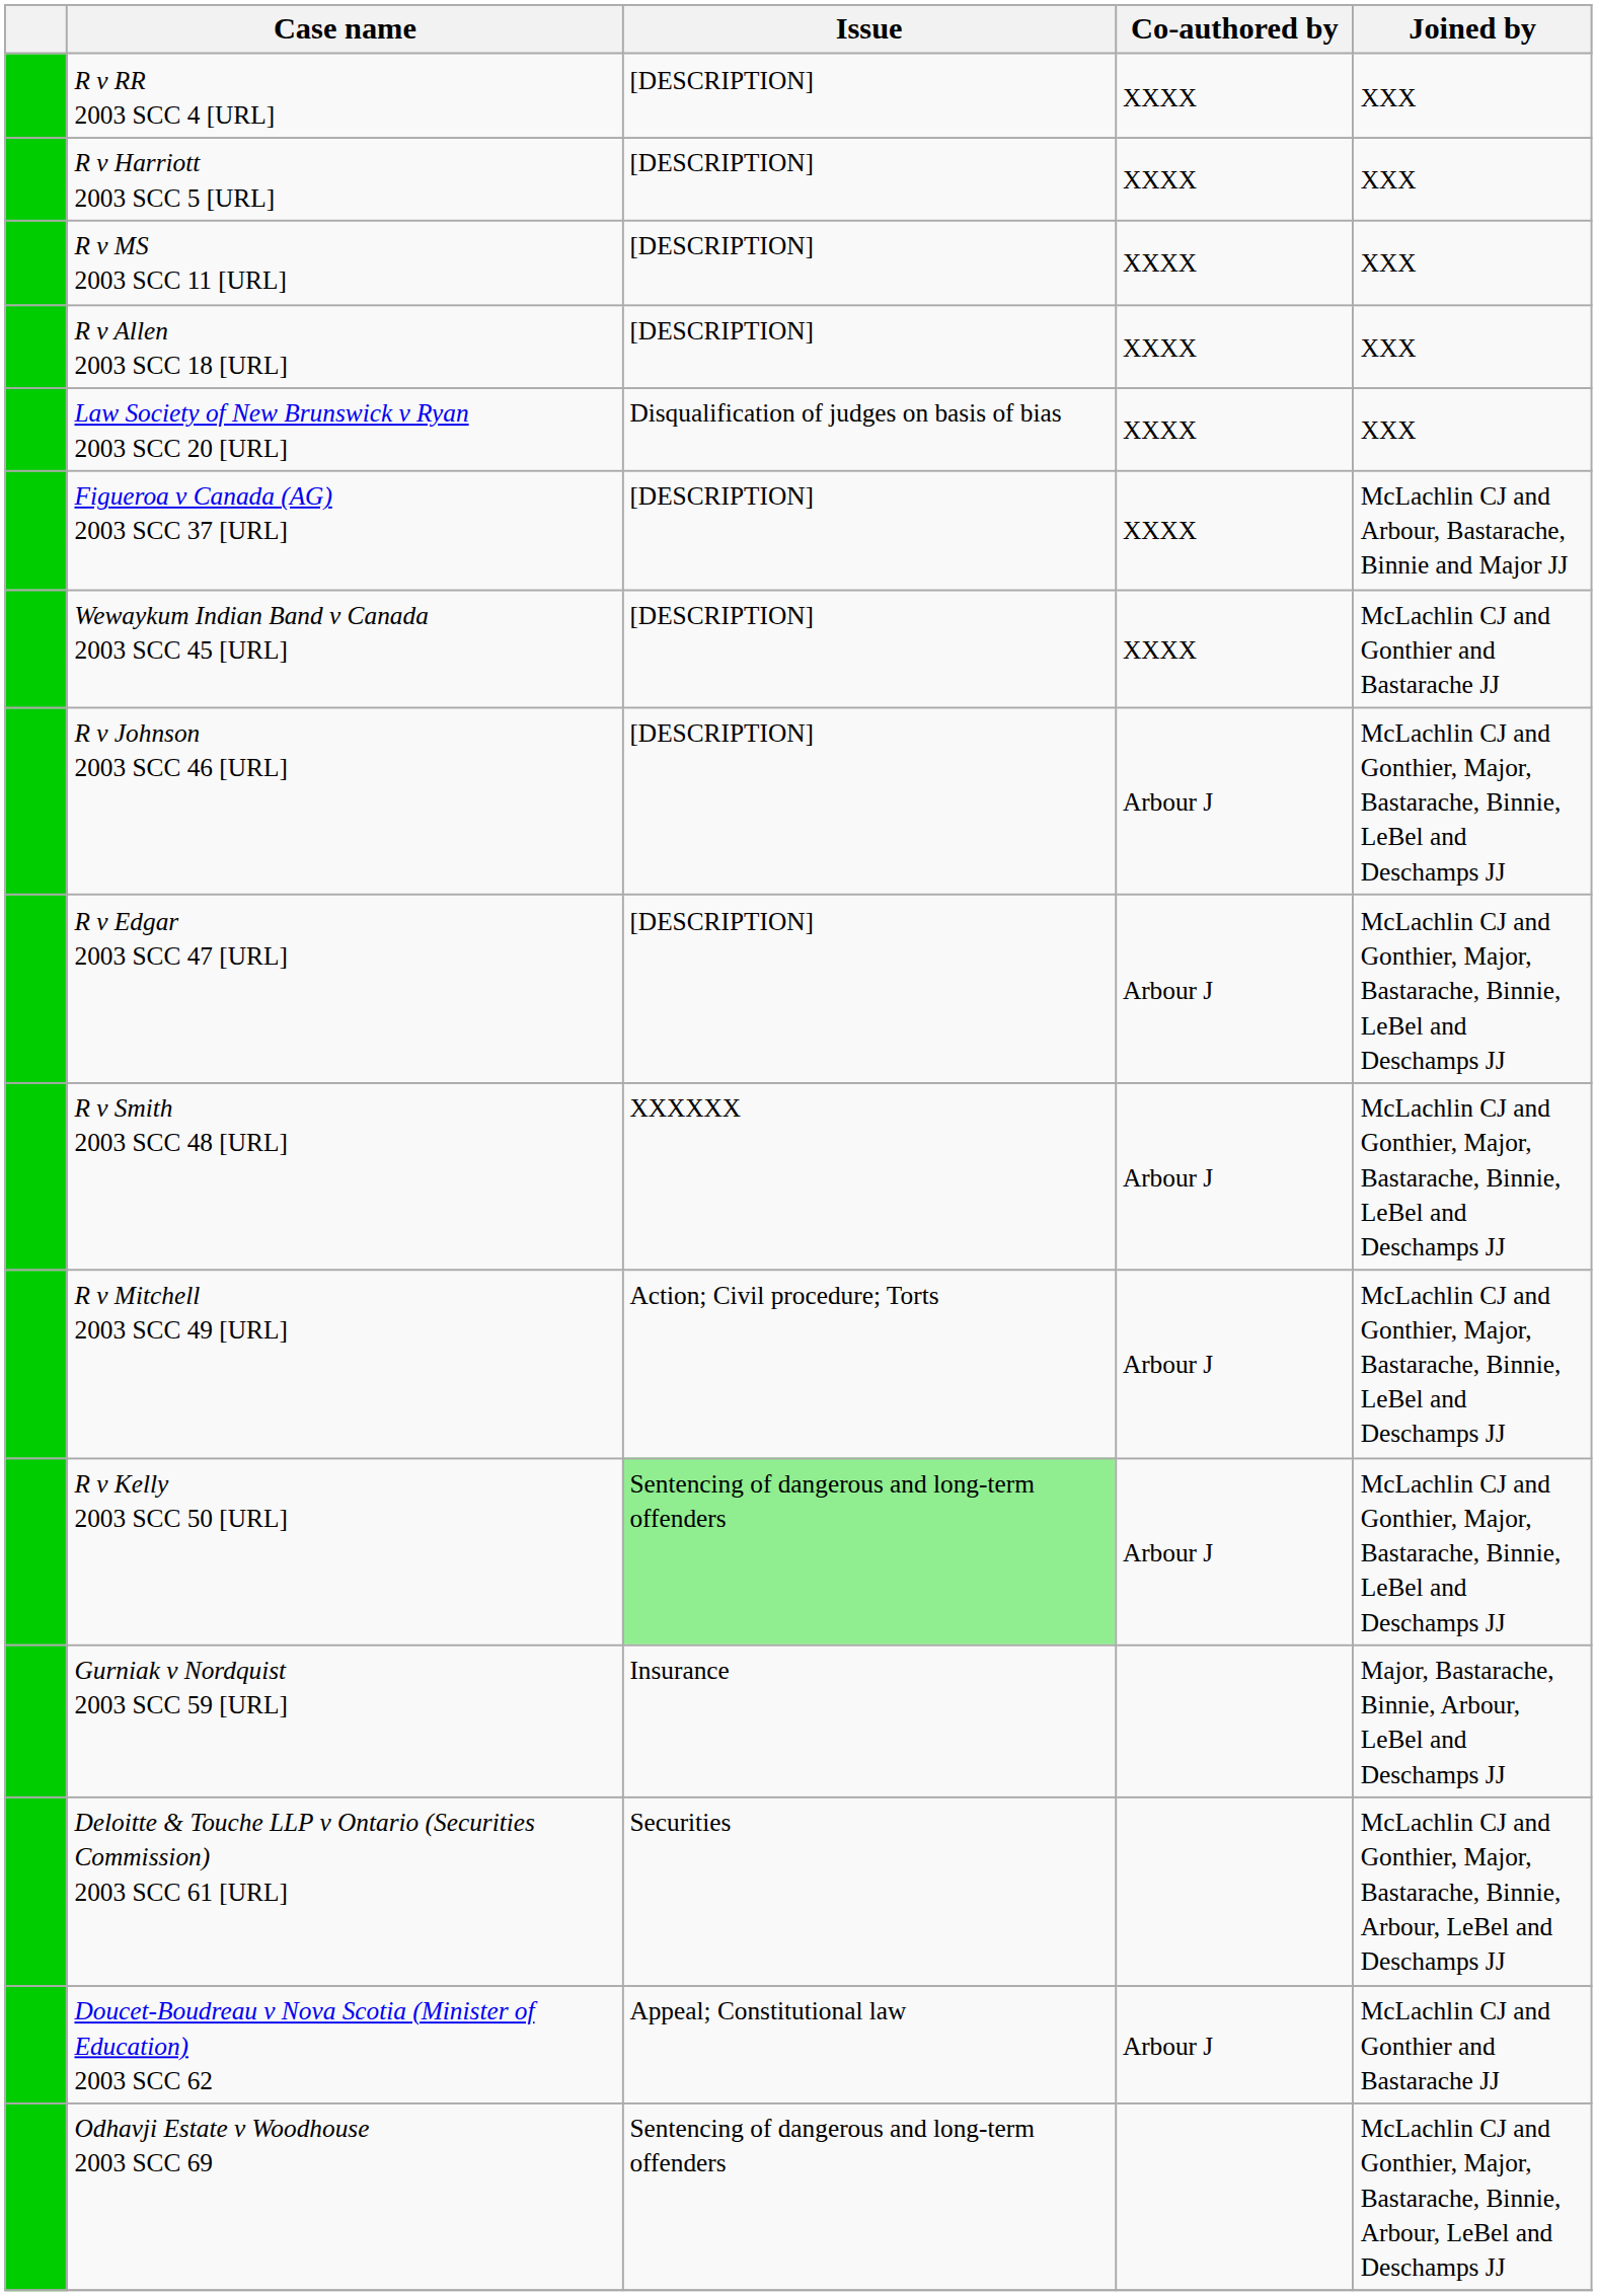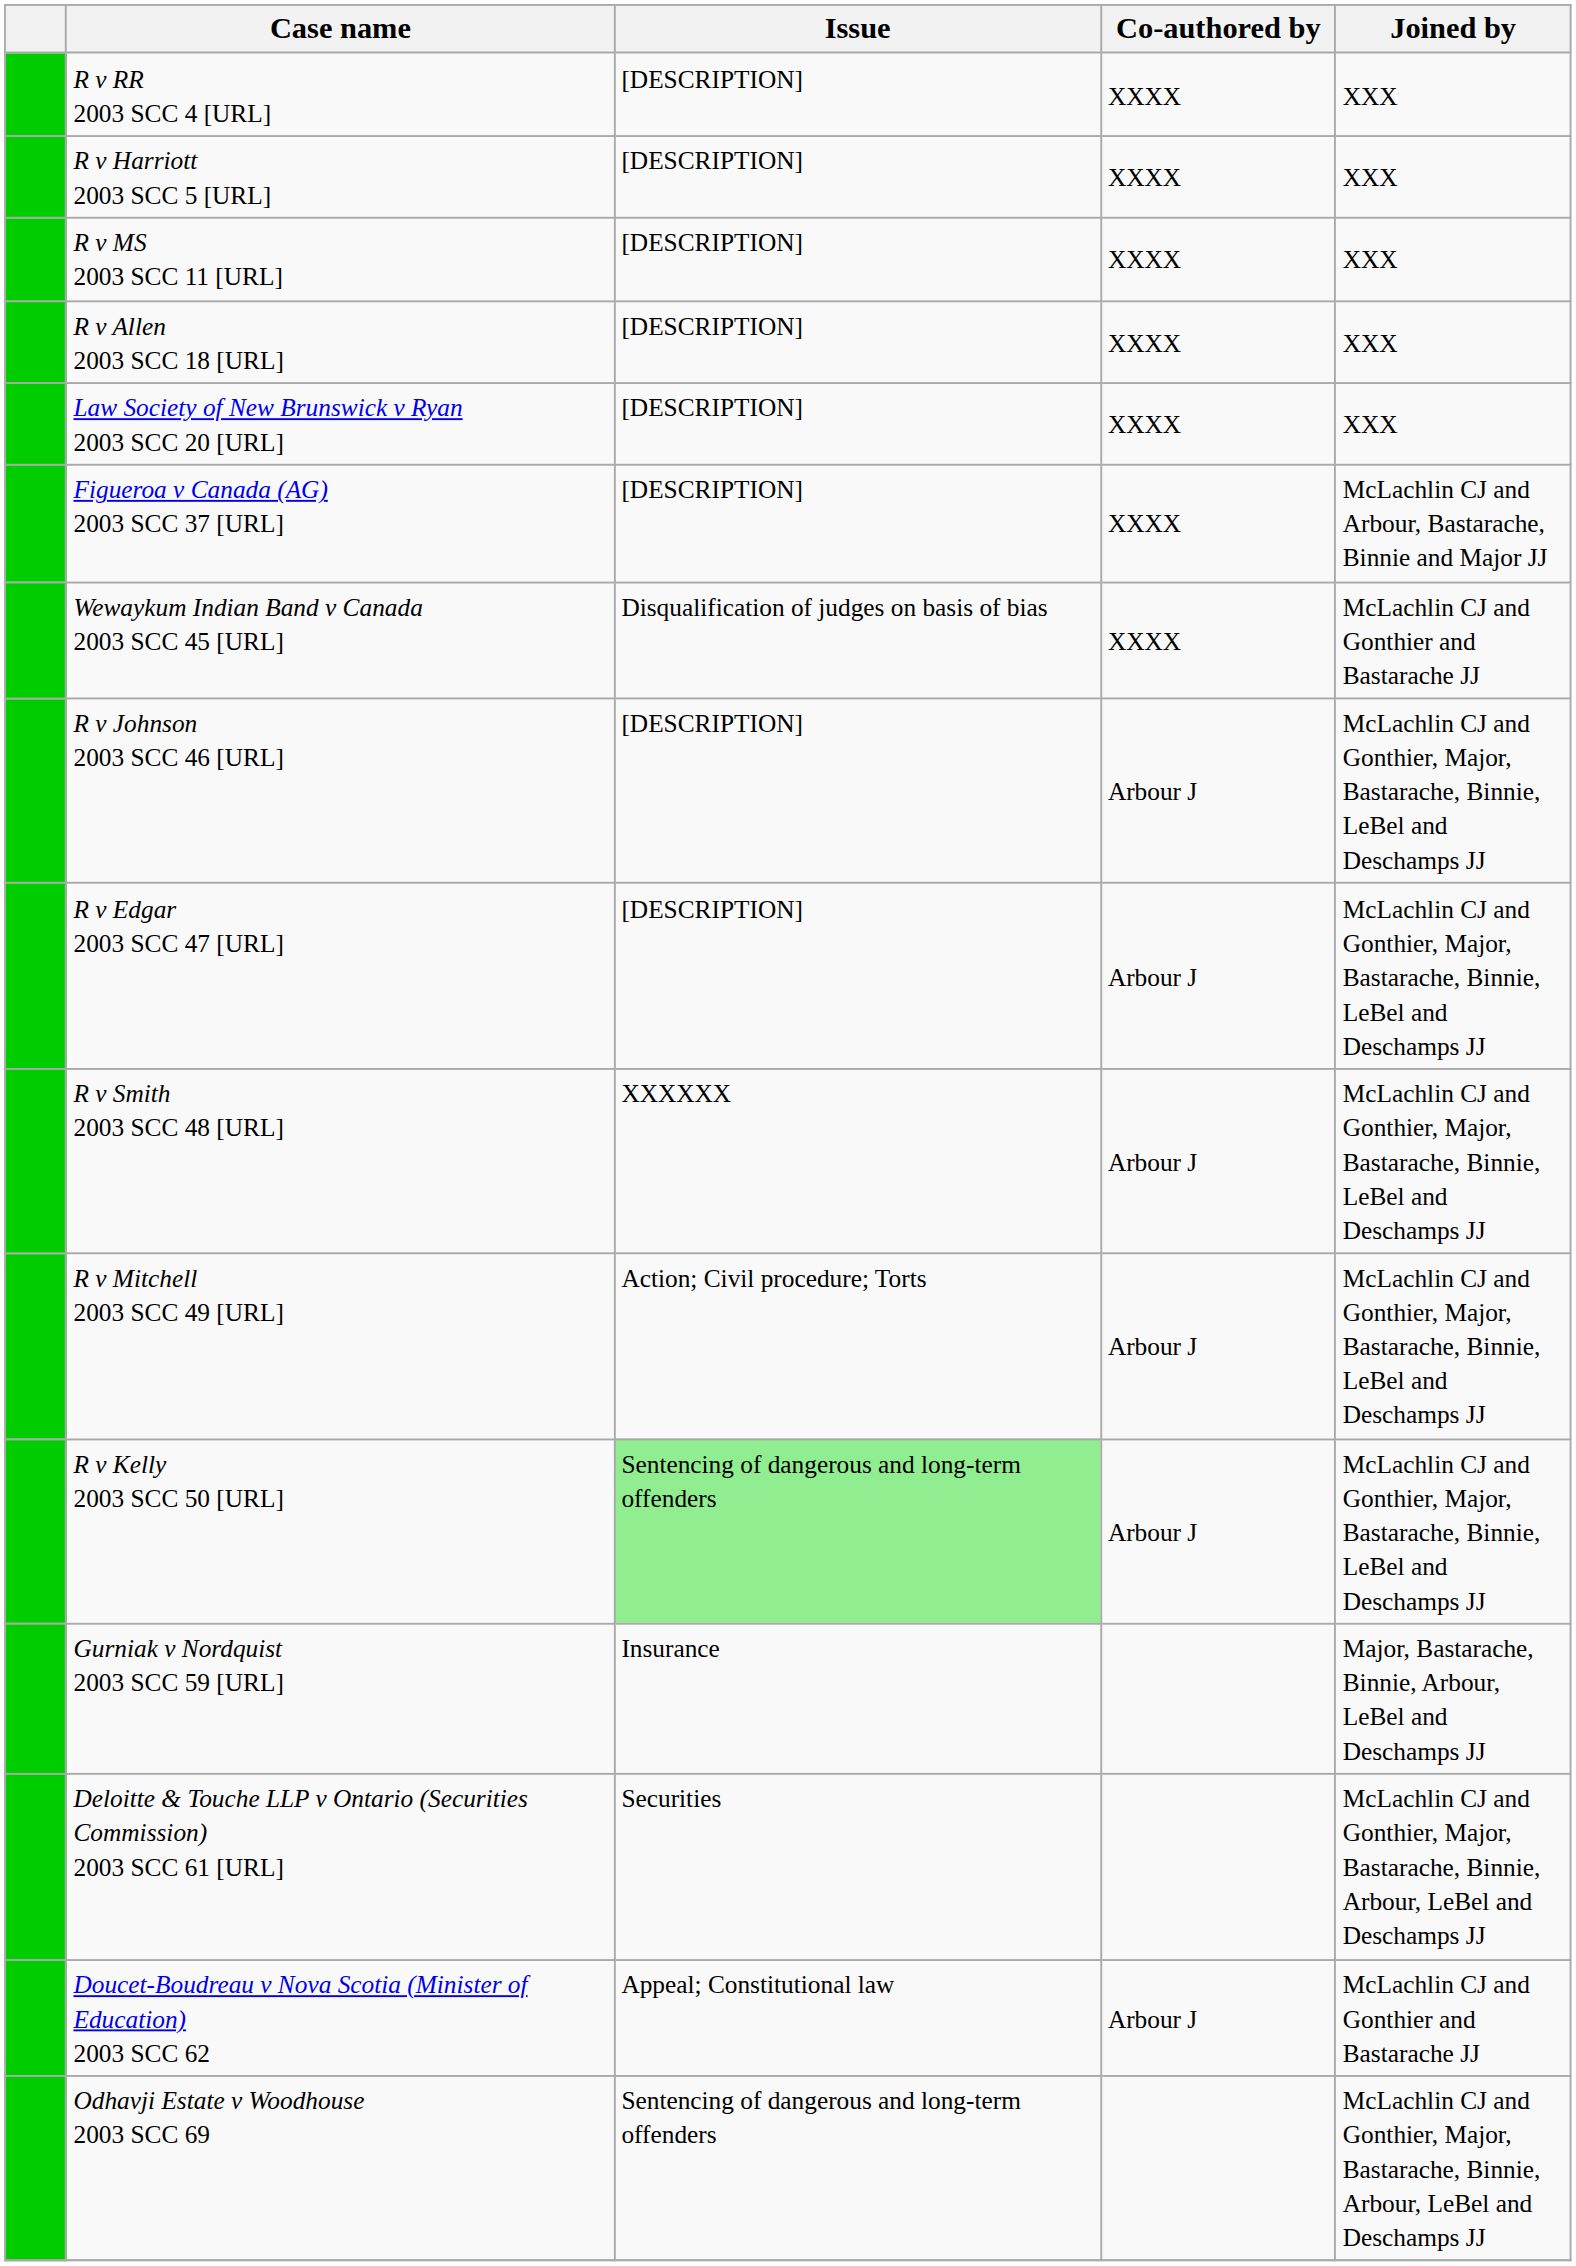Law Society of New Brunswick v Ryan 2003 SCC 20 [URL] | Issue: Disqualification of judges on basis of bias -> [DESCRIPTION]
Wewaykum Indian Band v Canada 2003 SCC 45 [URL] | Issue: [DESCRIPTION] -> Disqualification of judges on basis of bias
